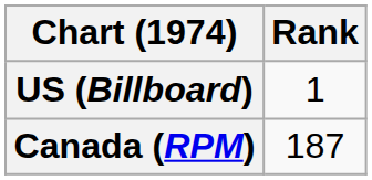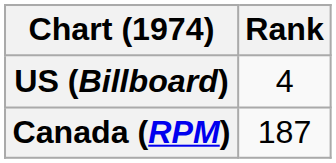US (Billboard) | Rank: 1 -> 4
